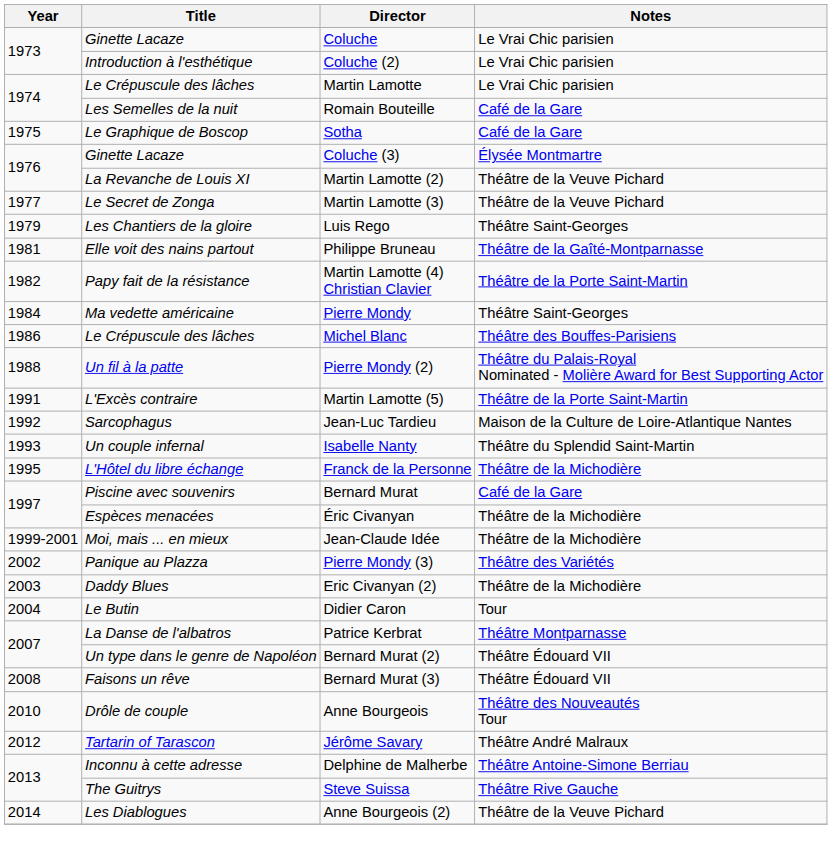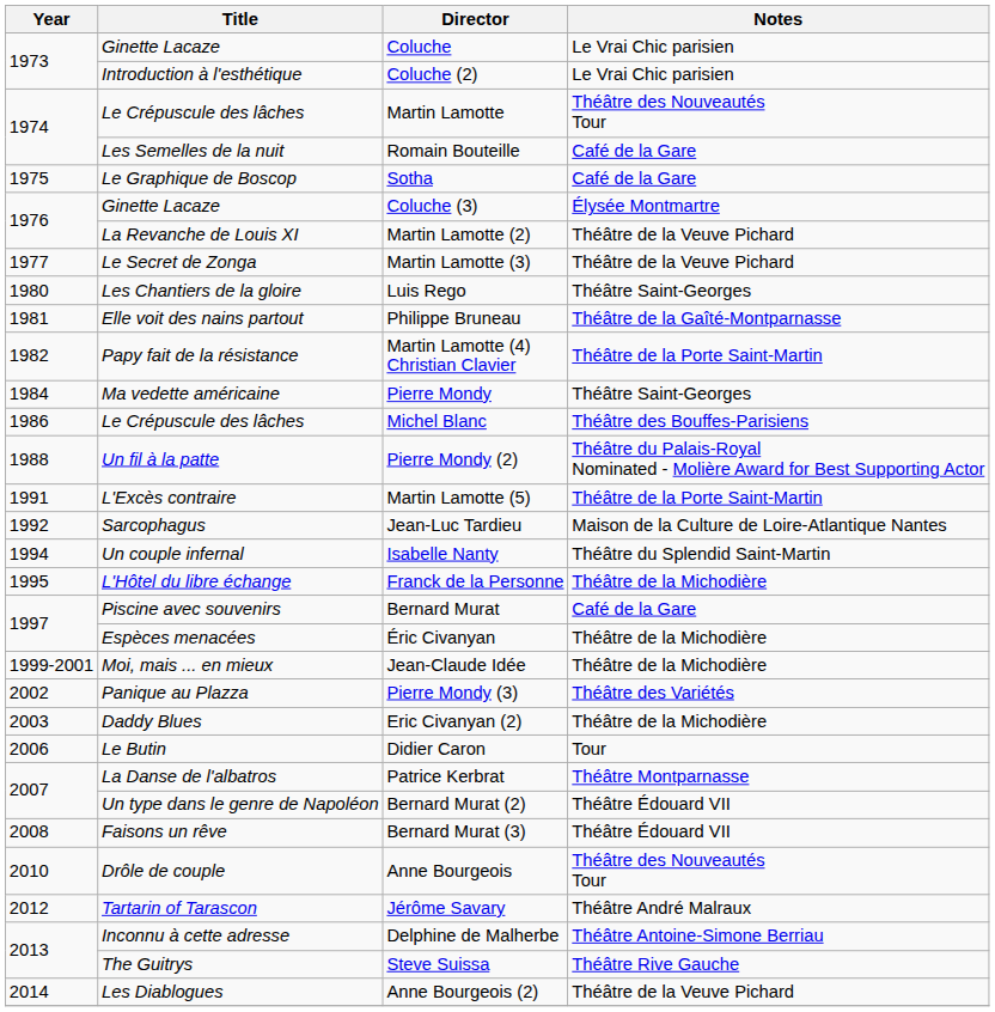Martin Lamotte | Notes: Le Vrai Chic parisien -> Théâtre des Nouveautés Tour
Luis Rego | Year: 1979 -> 1980
Isabelle Nanty | Year: 1993 -> 1994
Didier Caron | Year: 2004 -> 2006
